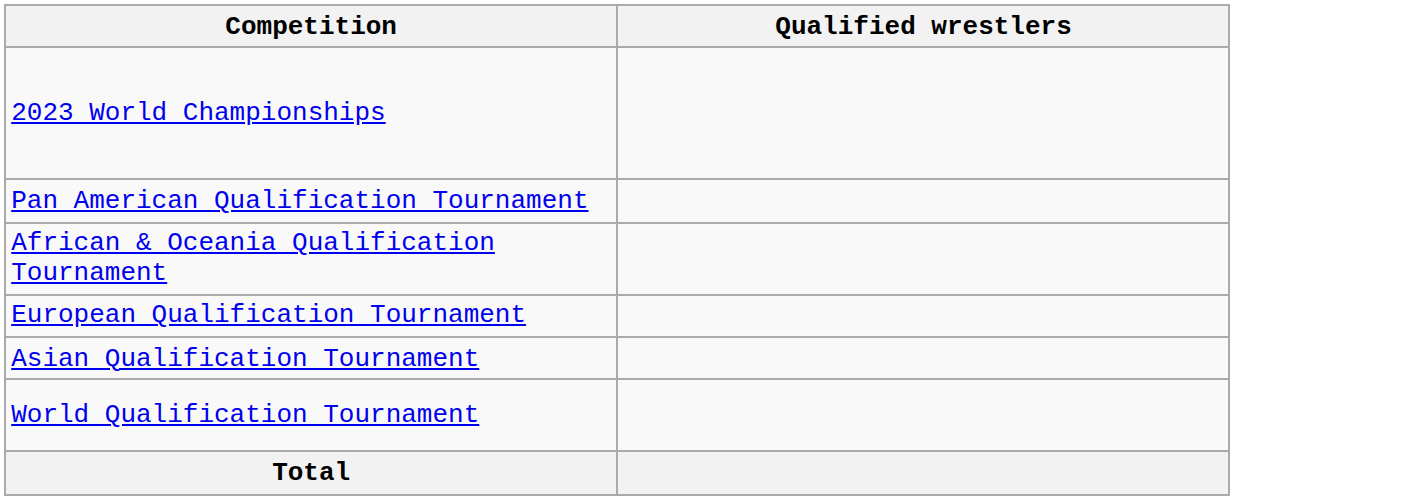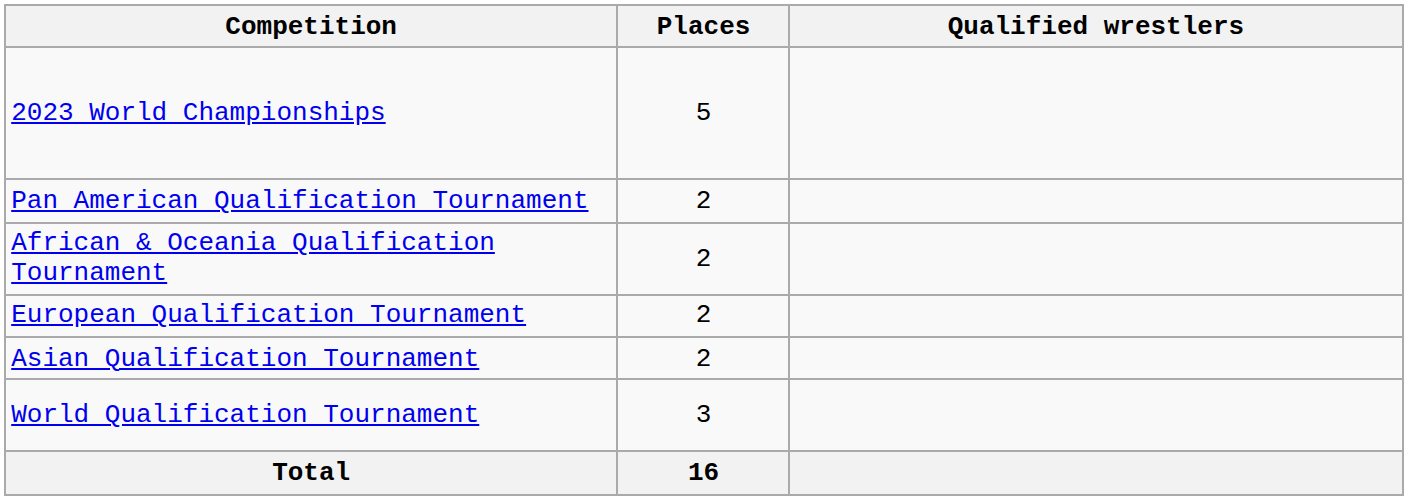+ column: Places | 5 | 2 | 2 | 2 | 2 | 3 | 16
